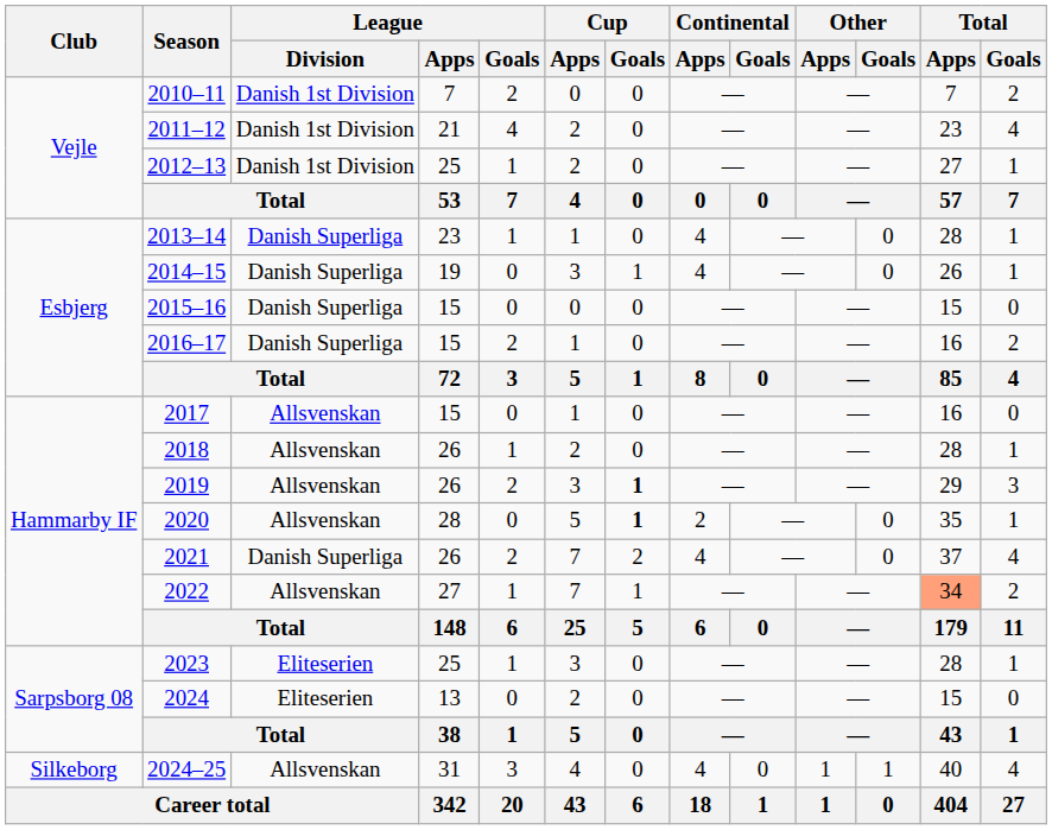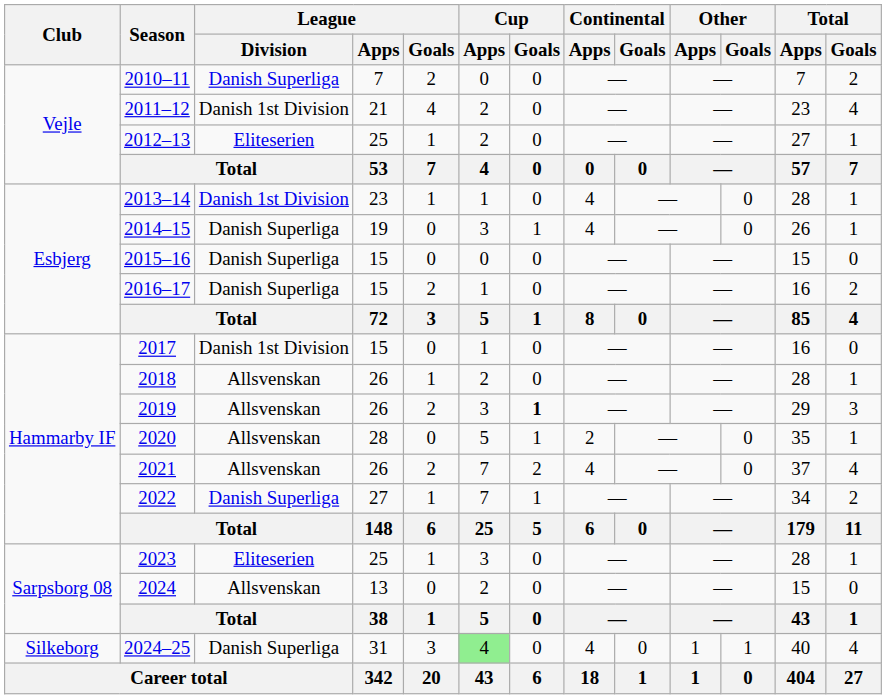2010–11 | League / Division: Danish 1st Division -> Danish Superliga
2012–13 | League / Division: Danish 1st Division -> Eliteserien
2013–14 | League / Division: Danish Superliga -> Danish 1st Division
2017 | League / Division: Allsvenskan -> Danish 1st Division
2020 | Cup / Goals: bold -> normal
2021 | League / Division: Danish Superliga -> Allsvenskan
2022 | League / Division: Allsvenskan -> Danish Superliga
2022 | Total / Apps: lightsalmon background -> no background
2024 | League / Division: Eliteserien -> Allsvenskan
2024–25 | League / Division: Allsvenskan -> Danish Superliga
2024–25 | Cup / Apps: no background -> lightgreen background
